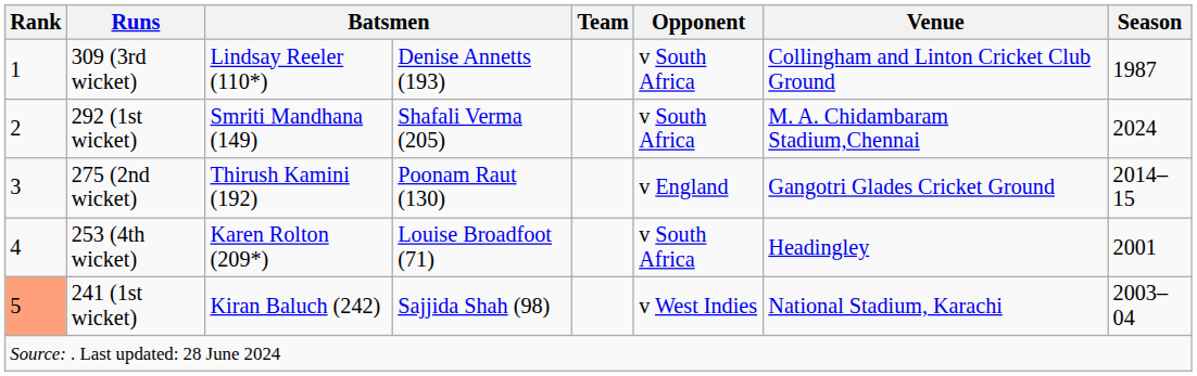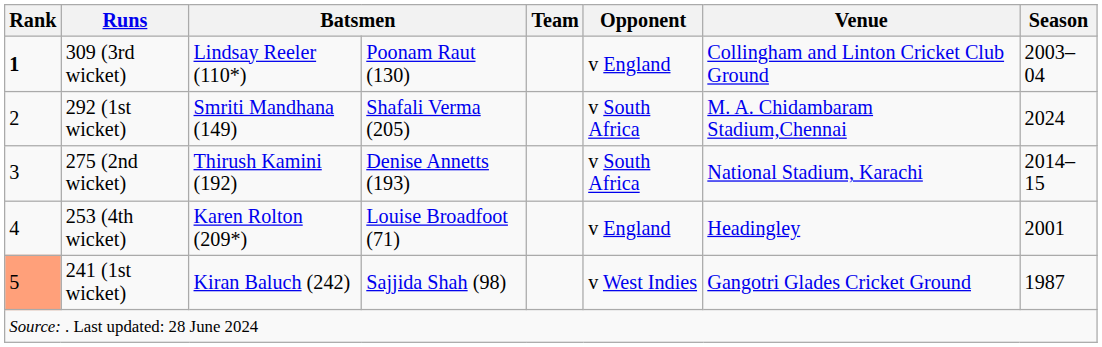309 (3rd wicket) | Rank: normal -> bold
309 (3rd wicket) | column 4: Denise Annetts (193) -> Poonam Raut (130)
309 (3rd wicket) | Opponent: v South Africa -> v England
309 (3rd wicket) | Season: 1987 -> 2003–04
275 (2nd wicket) | column 4: Poonam Raut (130) -> Denise Annetts (193)
275 (2nd wicket) | Opponent: v England -> v South Africa
275 (2nd wicket) | Venue: Gangotri Glades Cricket Ground -> National Stadium, Karachi
253 (4th wicket) | Opponent: v South Africa -> v England
241 (1st wicket) | Venue: National Stadium, Karachi -> Gangotri Glades Cricket Ground
241 (1st wicket) | Season: 2003–04 -> 1987
